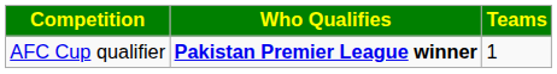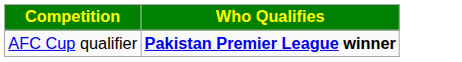- column: Teams | 1
